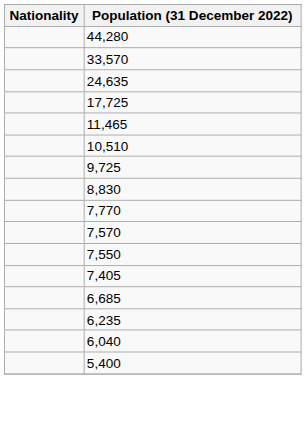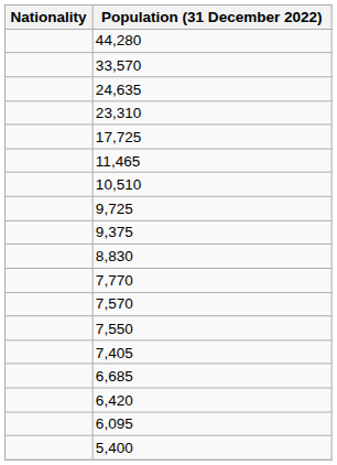+ row: 23,310
+ row: 9,375
+ row: 6,420
- row: 6,235
+ row: 6,095
- row: 6,040
